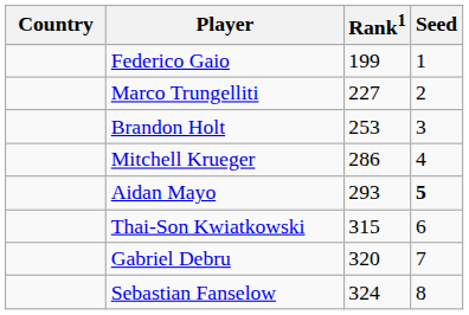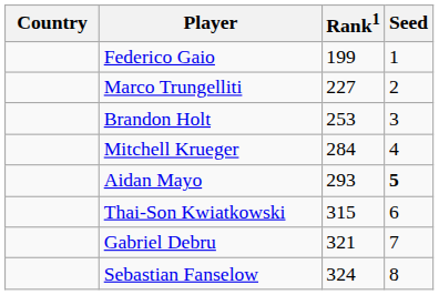Mitchell Krueger | Rank1: 286 -> 284
Gabriel Debru | Rank1: 320 -> 321
